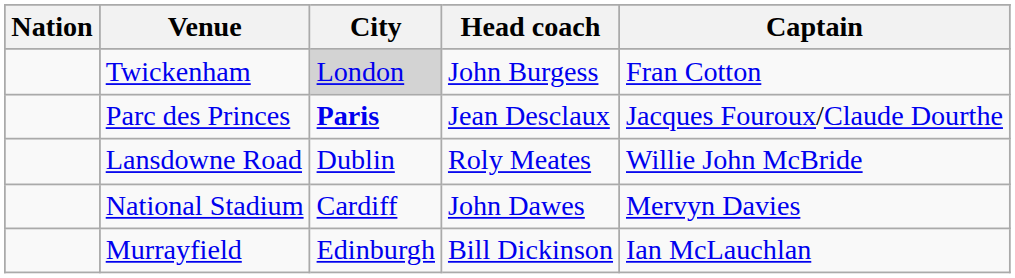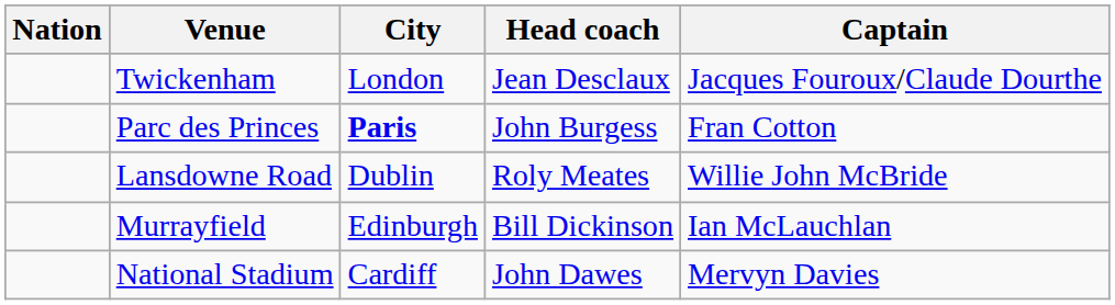Twickenham | City: lightgrey background -> no background
Twickenham | Head coach: John Burgess -> Jean Desclaux
Twickenham | Captain: Fran Cotton -> Jacques Fouroux/Claude Dourthe
Parc des Princes | Head coach: Jean Desclaux -> John Burgess
Parc des Princes | Captain: Jacques Fouroux/Claude Dourthe -> Fran Cotton
rows swapped: Murrayfield <-> National Stadium
